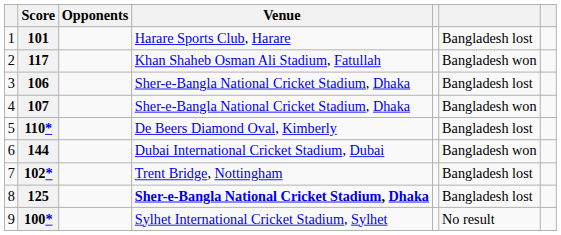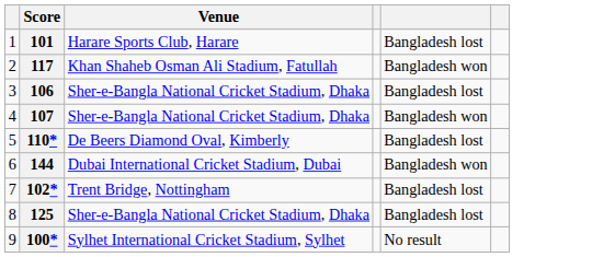- column: Opponents
125 | Venue: bold -> normal
